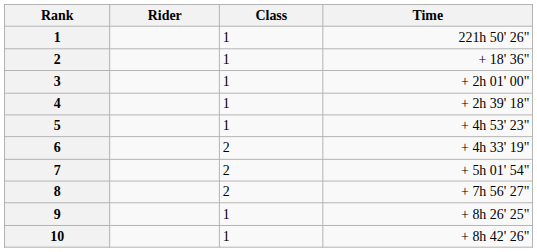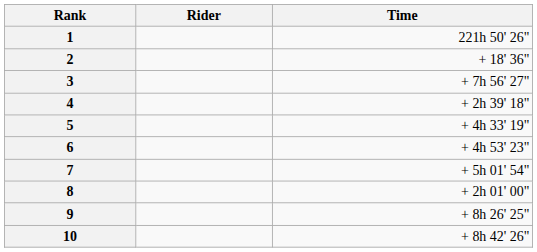- column: Class | 1 | 1 | 1 | 1 | 1 | 2 | 2 | 2 | 1 | 1
3 | Time: + 2h 01' 00" -> + 7h 56' 27"
5 | Time: + 4h 53' 23" -> + 4h 33' 19"
6 | Time: + 4h 33' 19" -> + 4h 53' 23"
8 | Time: + 7h 56' 27" -> + 2h 01' 00"
